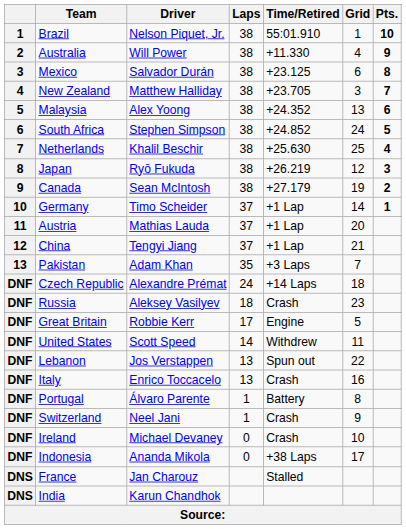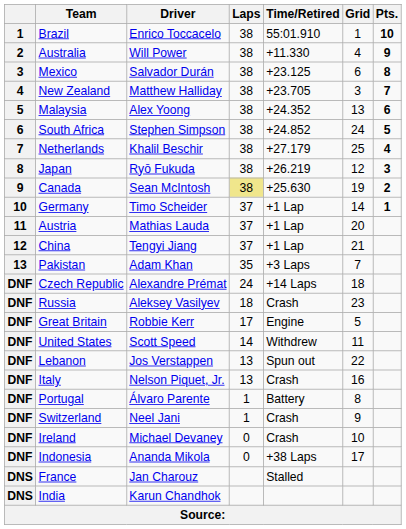Brazil | Driver: Nelson Piquet, Jr. -> Enrico Toccacelo
Netherlands | Time/Retired: +25.630 -> +27.179
Canada | Laps: no background -> khaki background
Canada | Time/Retired: +27.179 -> +25.630
Italy | Driver: Enrico Toccacelo -> Nelson Piquet, Jr.
